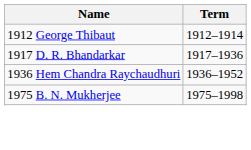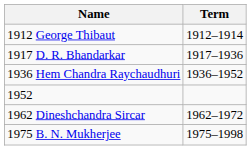+ row: 1952
+ row: 1962 Dineshchandra Sircar | 1962–1972
